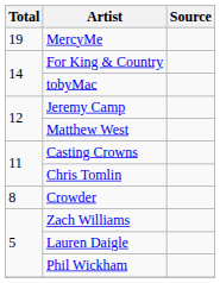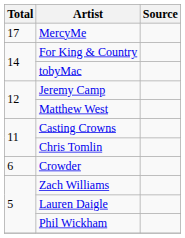MercyMe | Total: 19 -> 17
Crowder | Total: 8 -> 6
